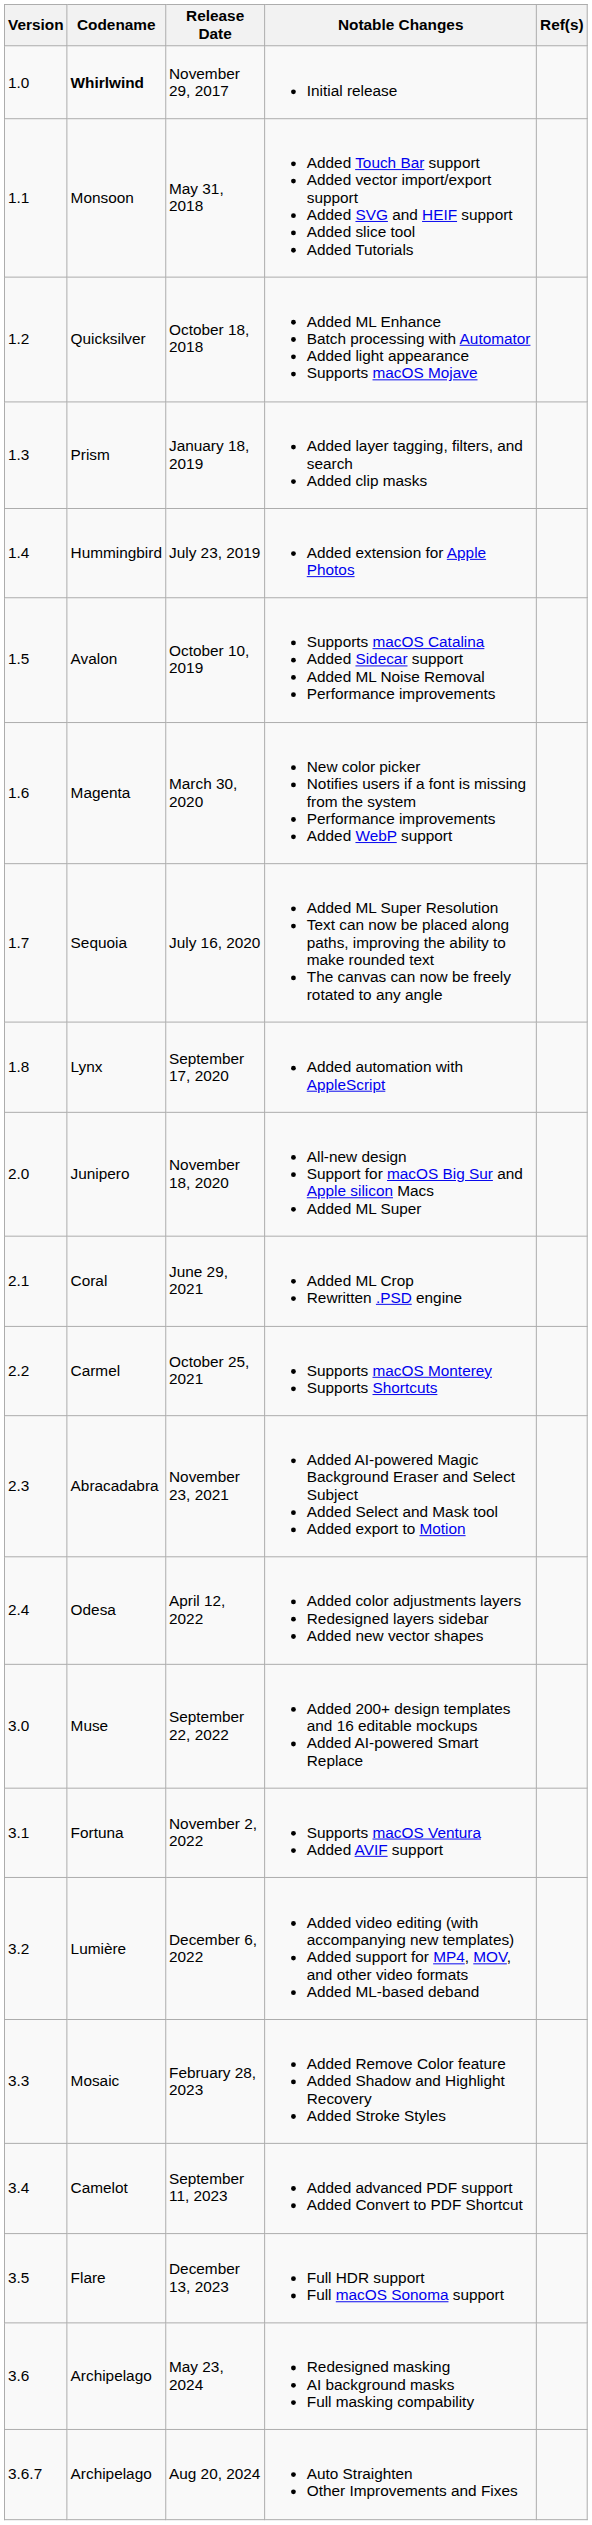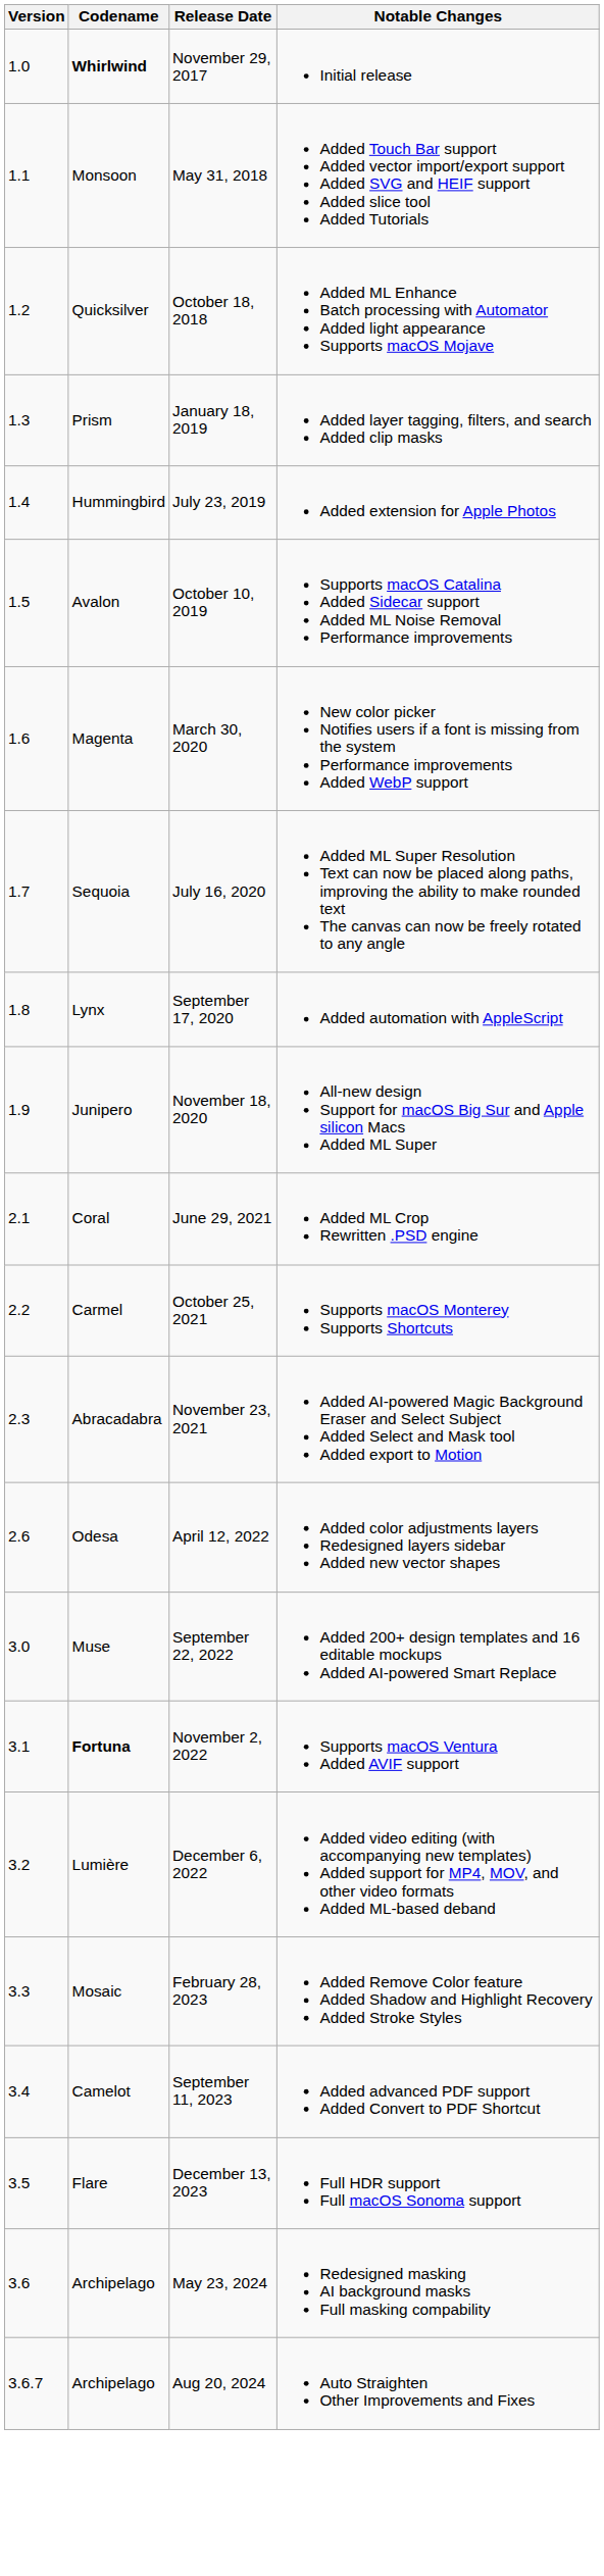- column: Ref(s)
November 18, 2020 | Version: 2.0 -> 1.9
April 12, 2022 | Version: 2.4 -> 2.6
November 2, 2022 | Codename: normal -> bold
